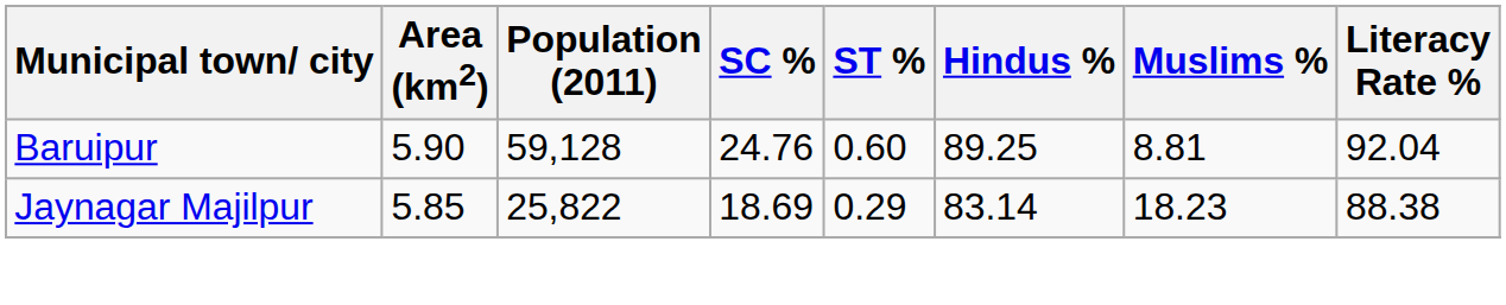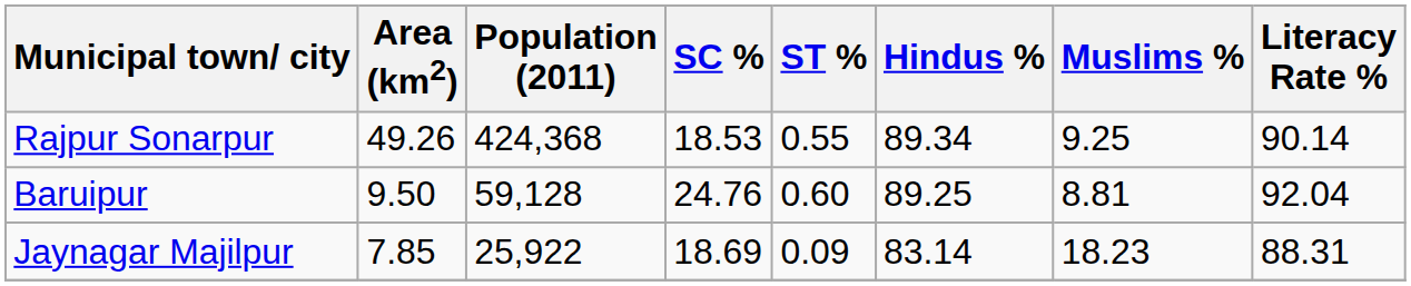+ row: Rajpur Sonarpur | 49.26 | 424,368 | 18.53 | 0.55 | 89.34 | 9.25 | 90.14
Baruipur | Area (km2): 5.90 -> 9.50
Jaynagar Majilpur | Area (km2): 5.85 -> 7.85
Jaynagar Majilpur | Population (2011): 25,822 -> 25,922
Jaynagar Majilpur | ST %: 0.29 -> 0.09
Jaynagar Majilpur | Literacy Rate %: 88.38 -> 88.31
